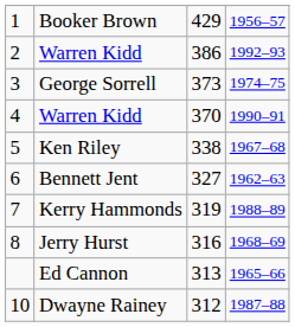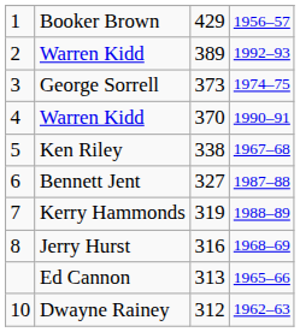2 / Warren Kidd | column 3: 386 -> 389
Bennett Jent | column 4: 1962–63 -> 1987–88
Dwayne Rainey | column 4: 1987–88 -> 1962–63
